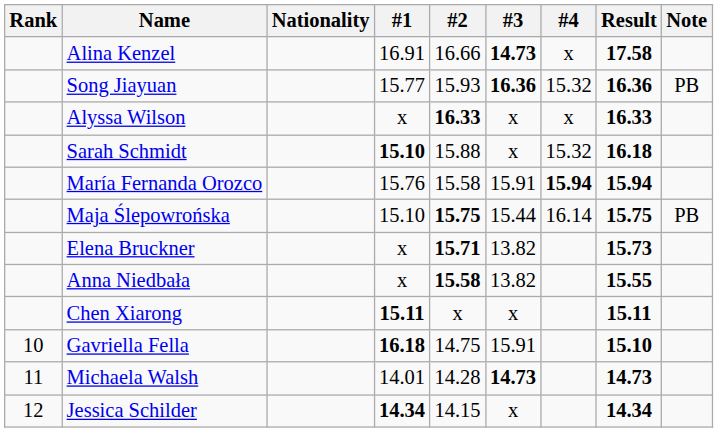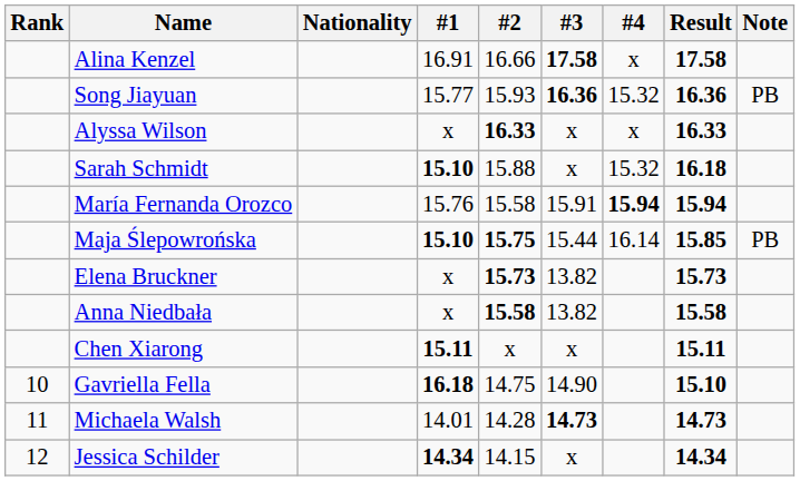Alina Kenzel | #3: 14.73 -> 17.58
Maja Ślepowrońska | #1: normal -> bold
Maja Ślepowrońska | Result: 15.75 -> 15.85
Elena Bruckner | #2: 15.71 -> 15.73
Anna Niedbała | Result: 15.55 -> 15.58
Gavriella Fella | #3: 15.91 -> 14.90
